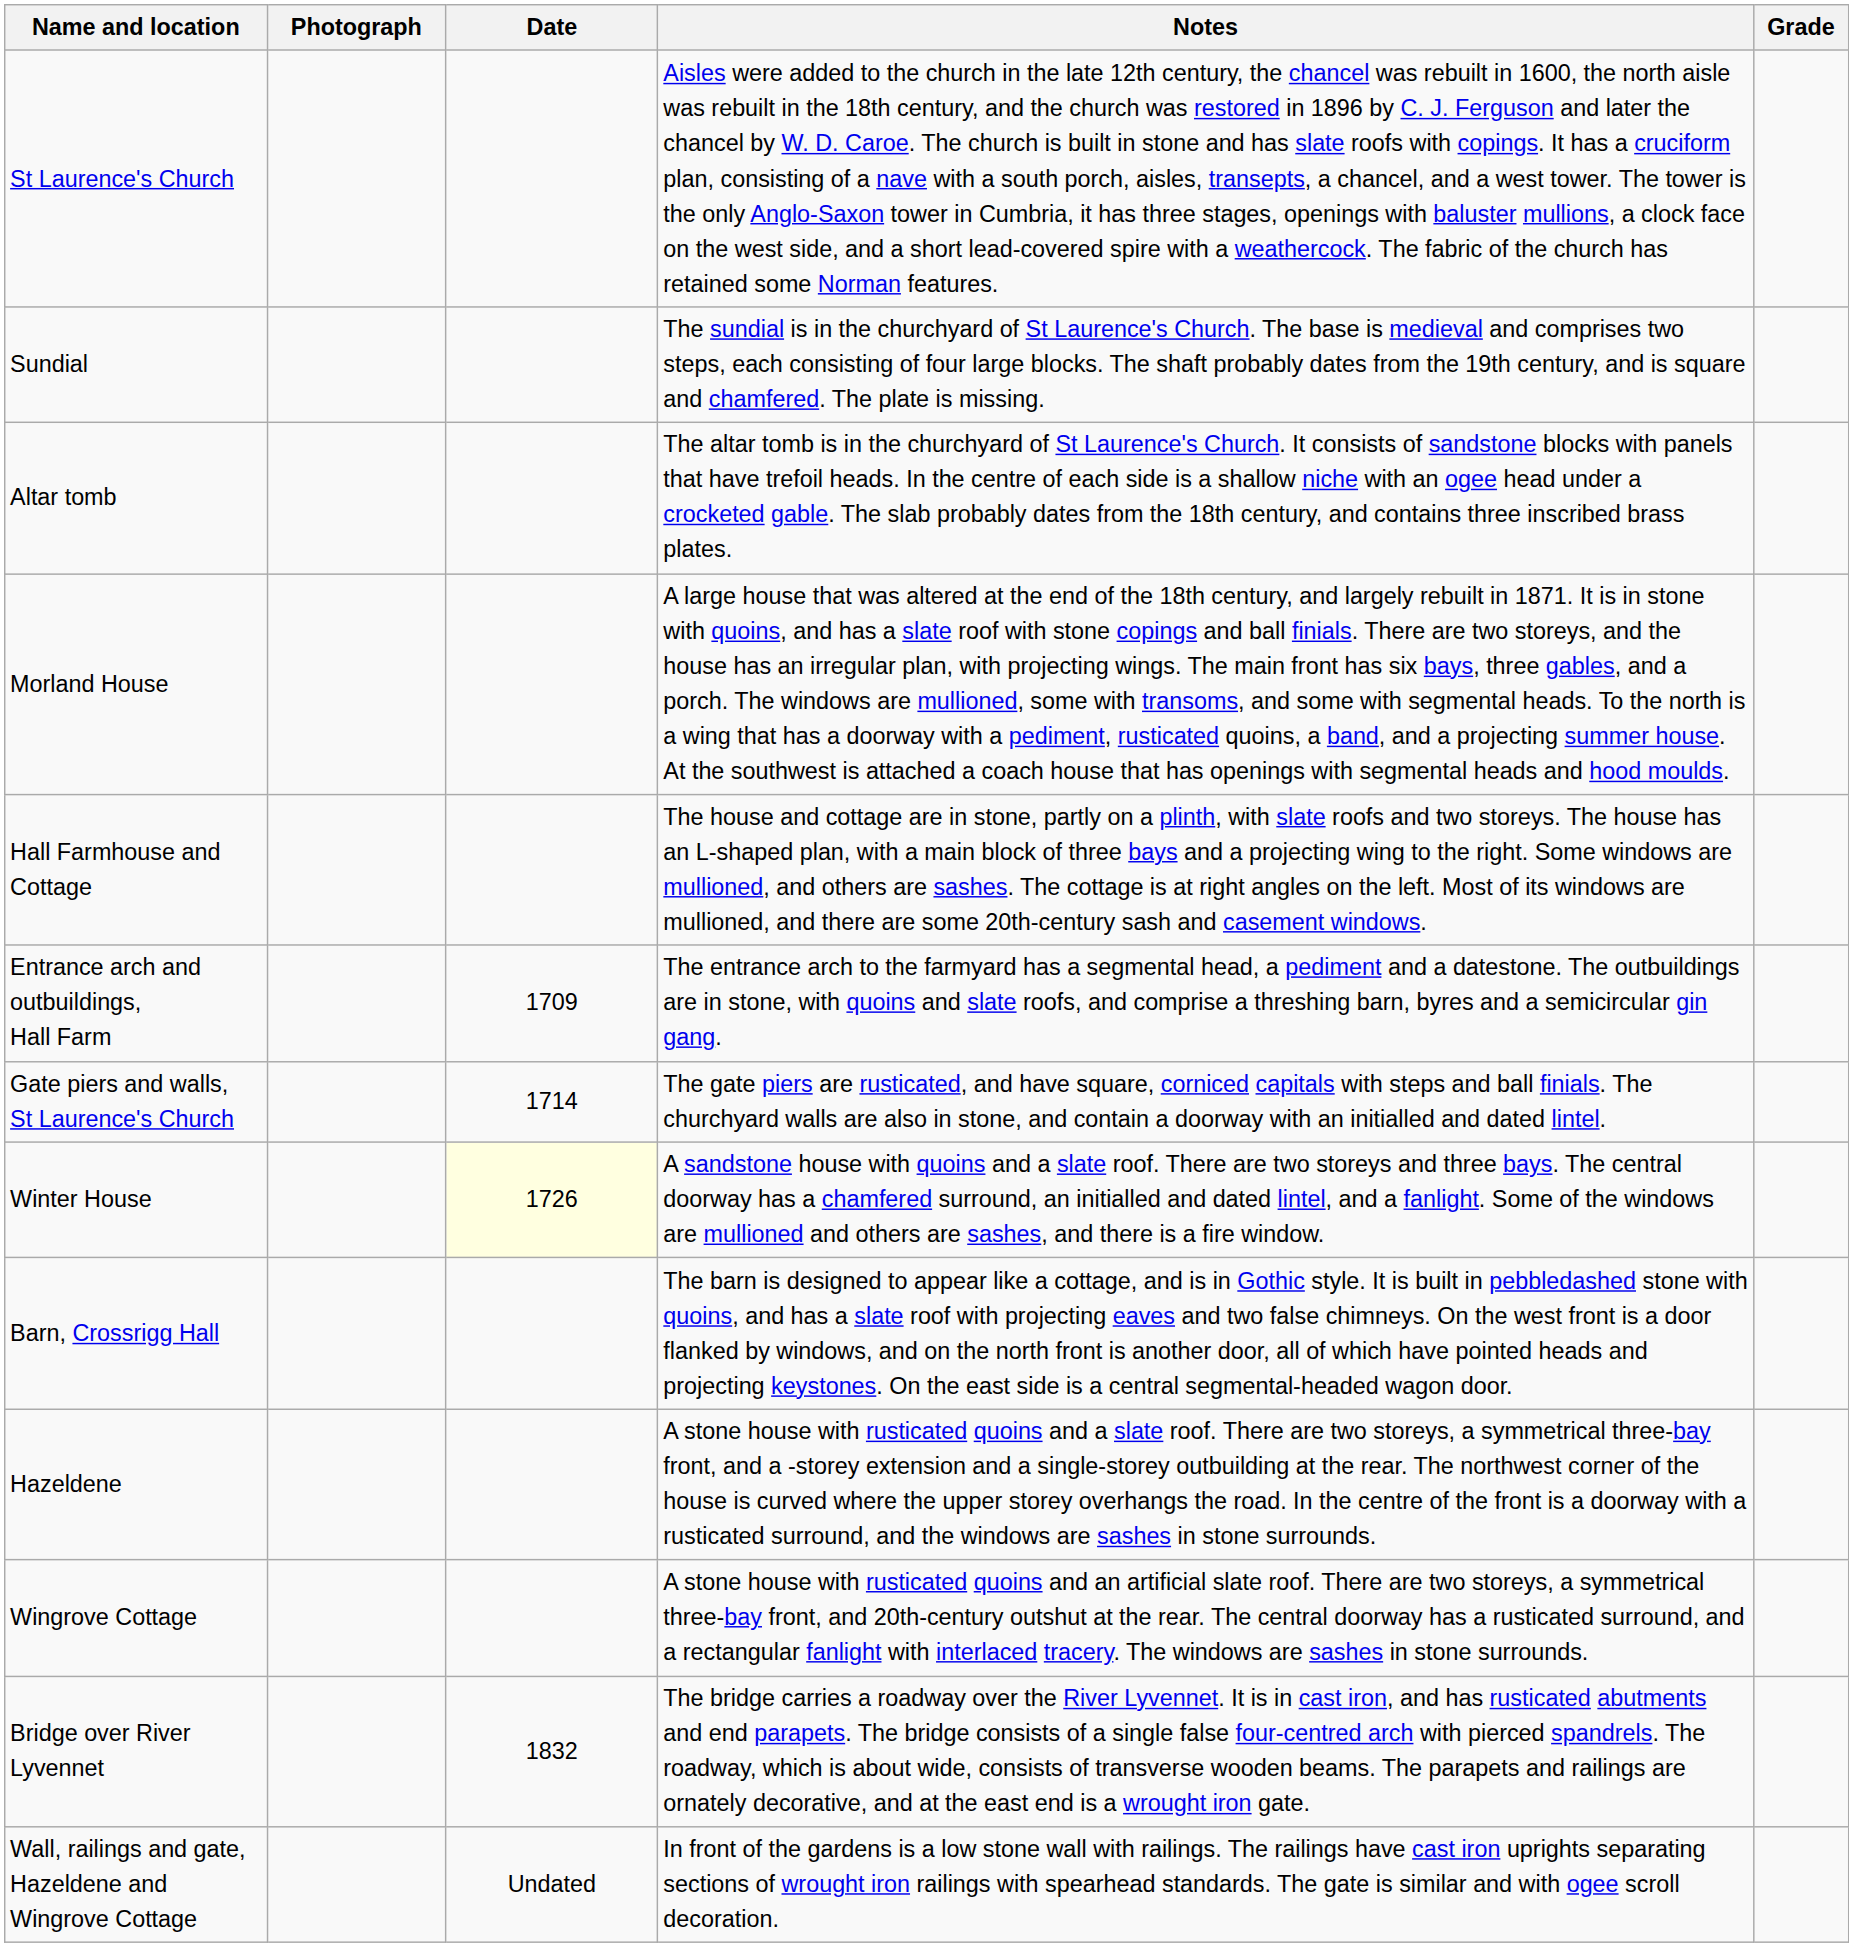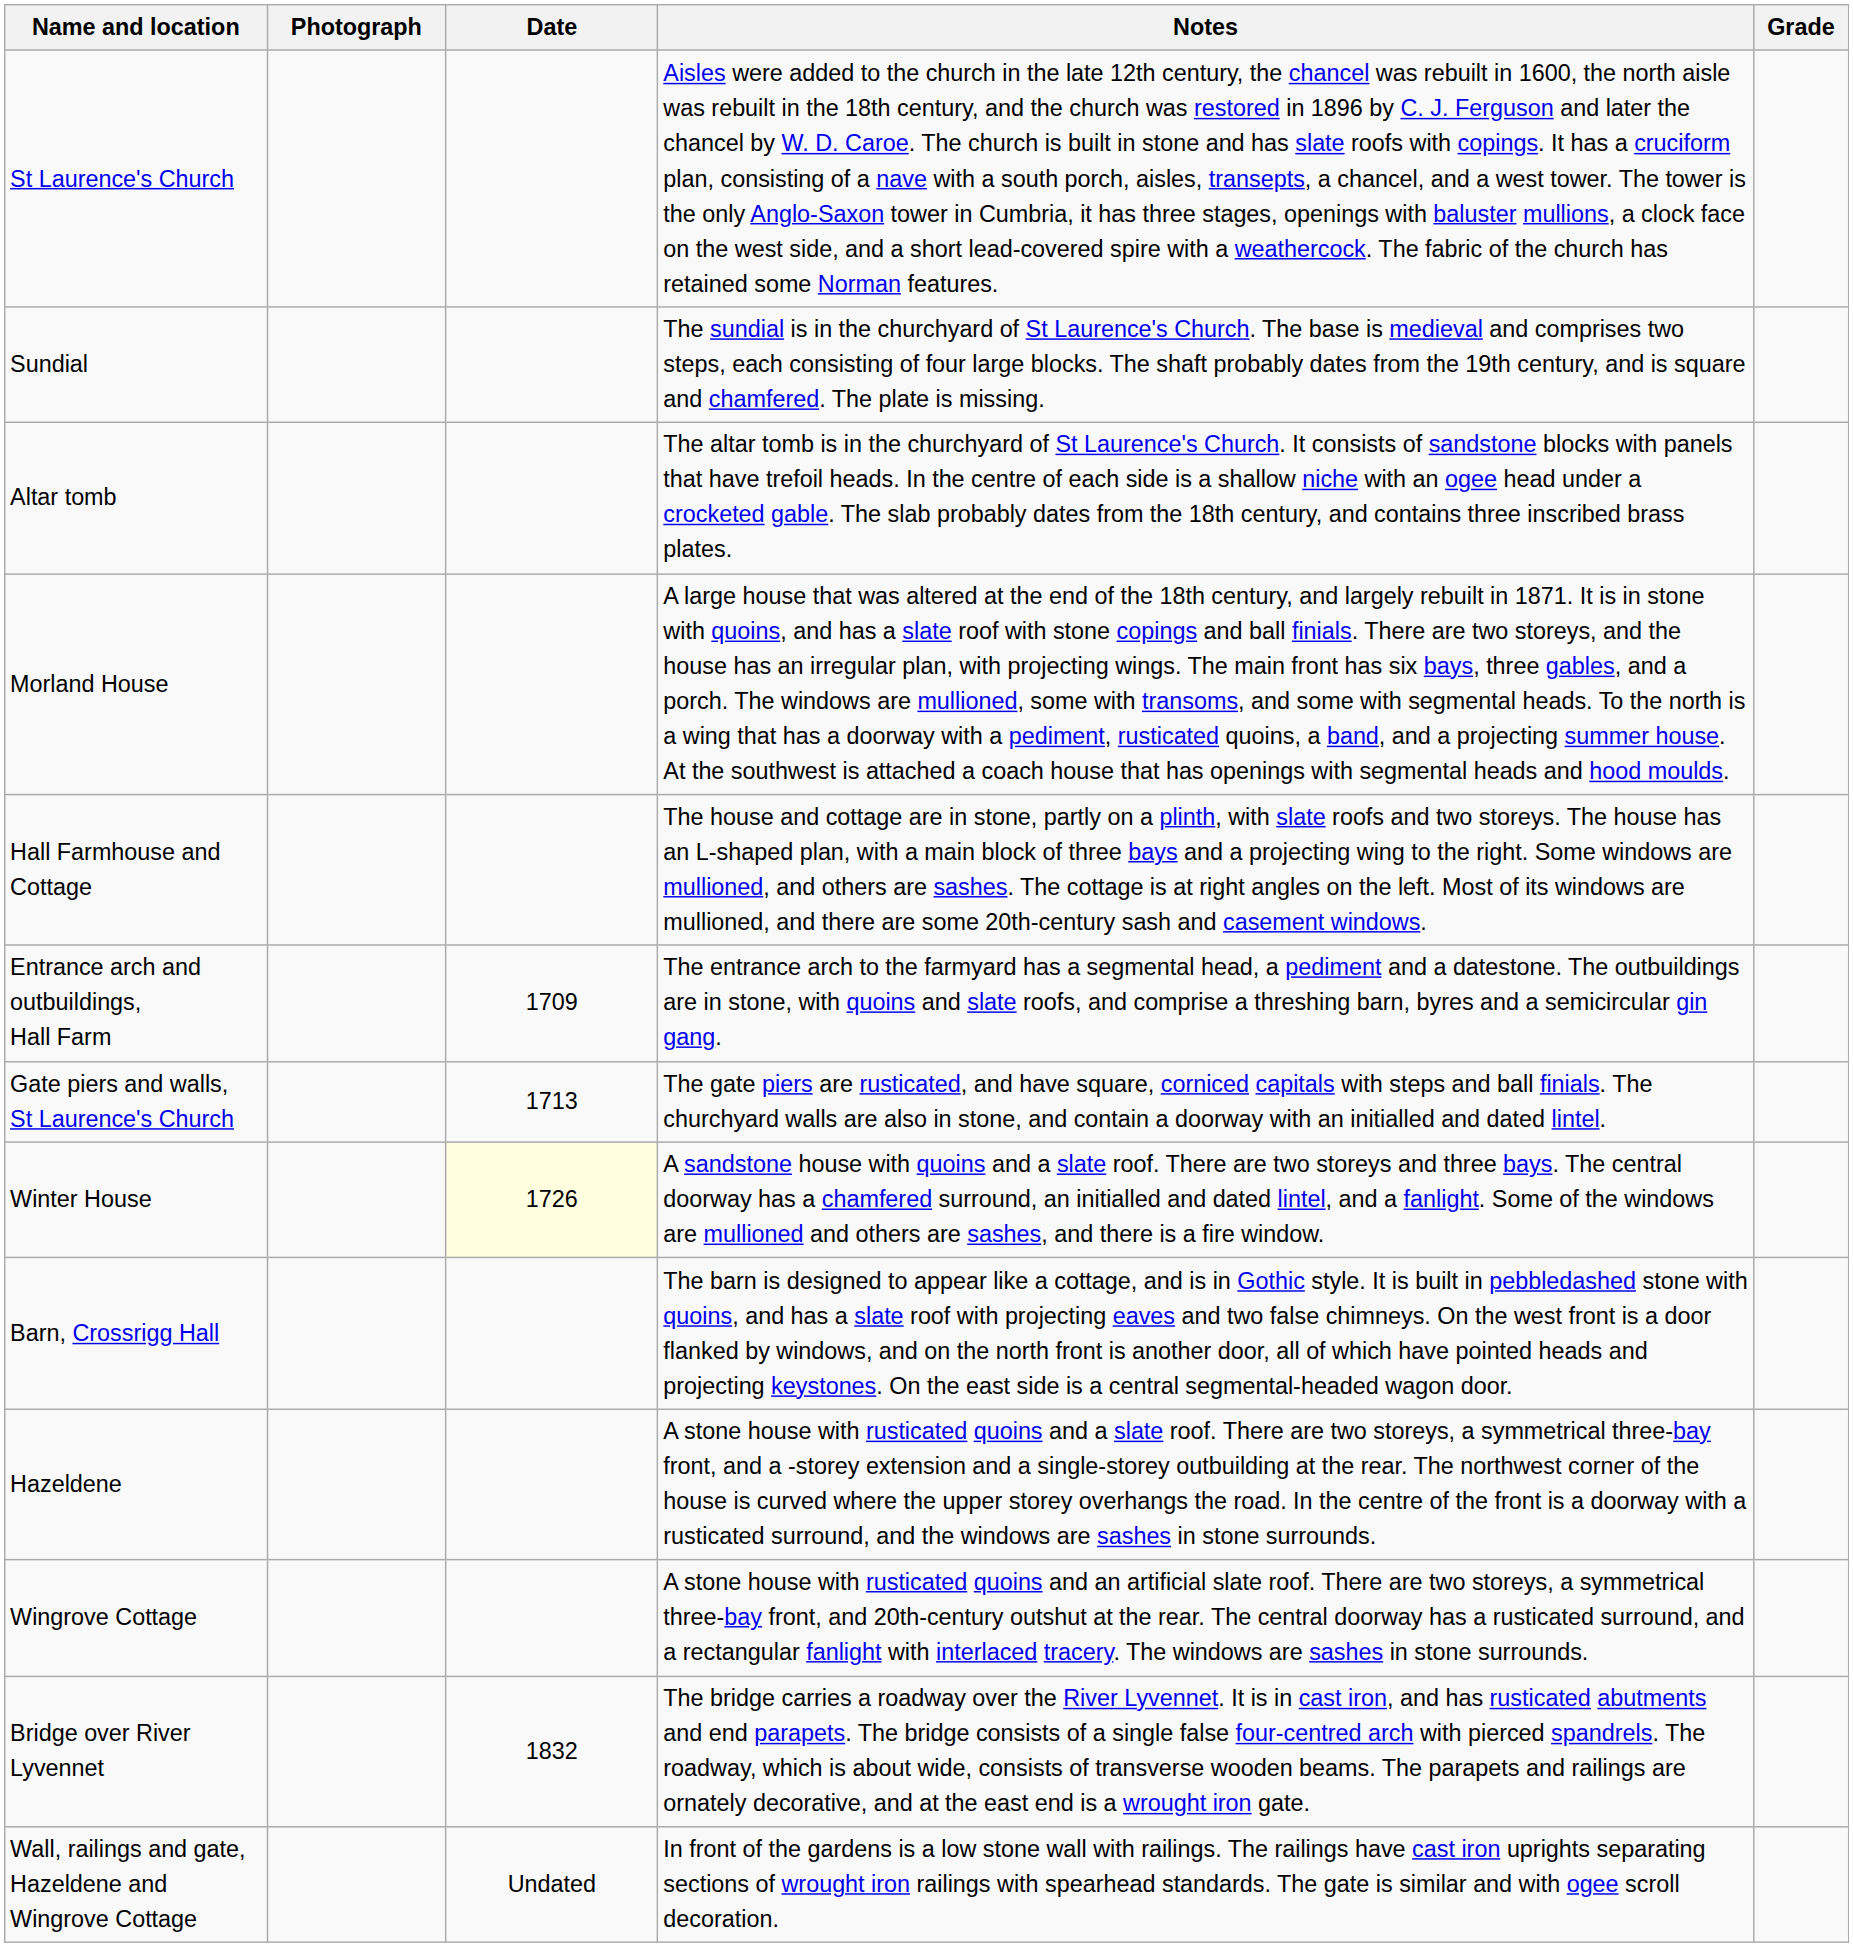Gate piers and walls, St Laurence's Church | Date: 1714 -> 1713
